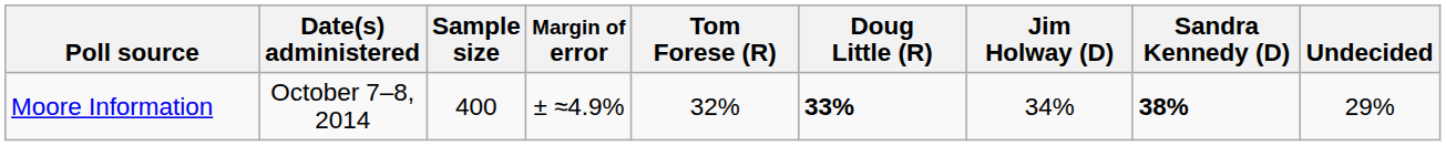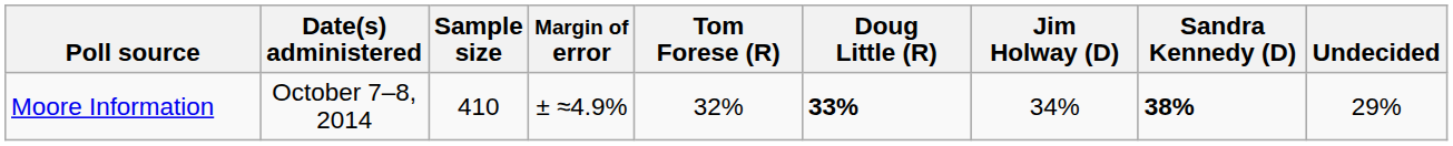Moore Information | Sample size: 400 -> 410
